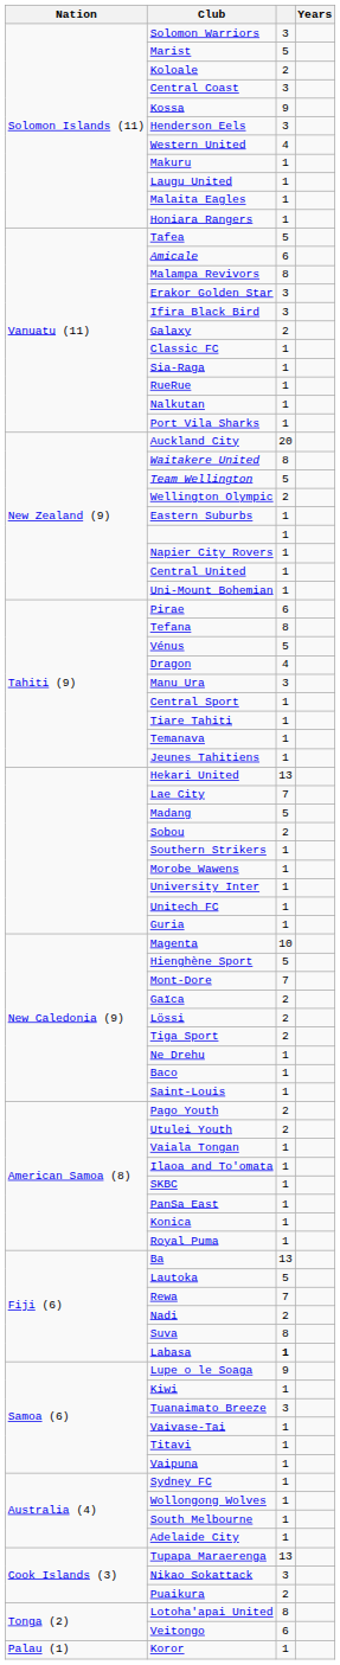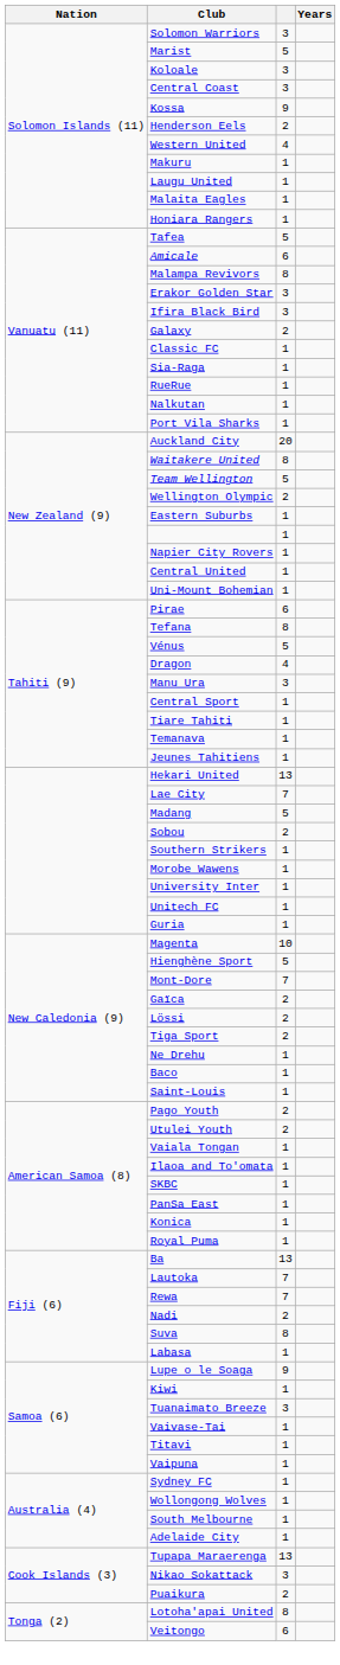Koloale | column 3: 2 -> 3
Henderson Eels | column 3: 3 -> 2
Lautoka | column 3: 5 -> 7
Labasa | column 3: bold -> normal
- row: Palau (1) | Koror | 1
